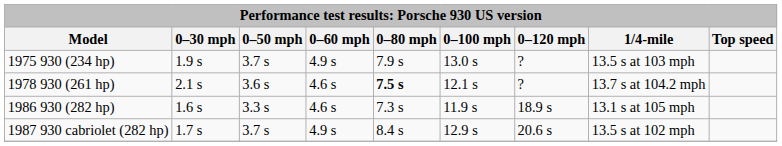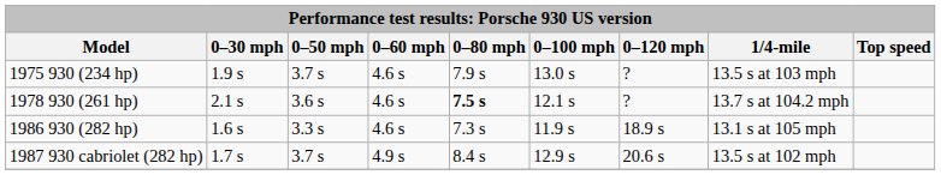1975 930 (234 hp) | 0–60 mph: 4.9 s -> 4.6 s
